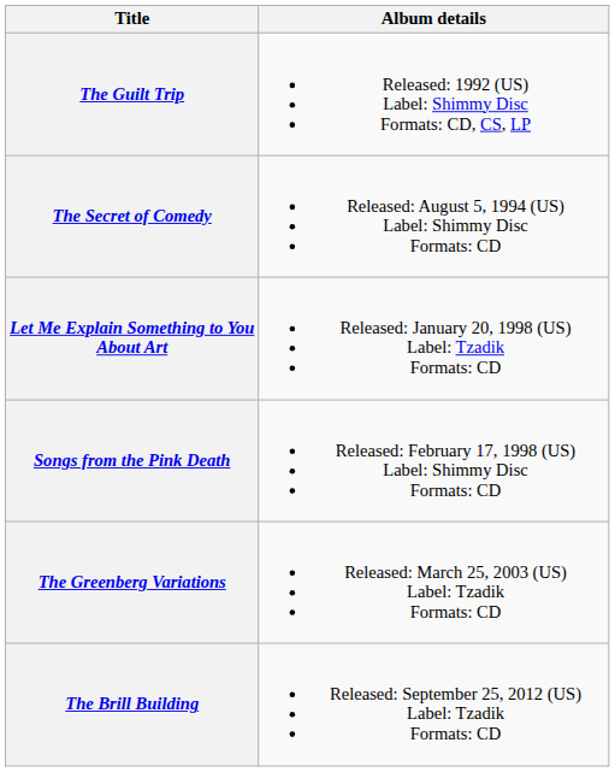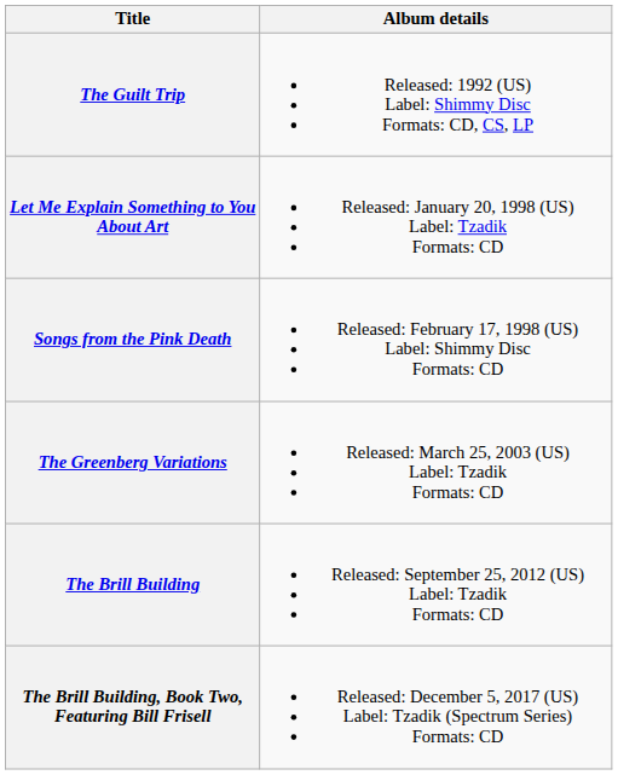- row: The Secret of Comedy | Released: August 5, 1994 (US) Label: Shimmy Disc Formats: CD
+ row: The Brill Building, Book Two, Featuring Bill Frisell | Released: December 5, 2017 (US) Label: Tzadik (Spectrum Series) Formats: CD
